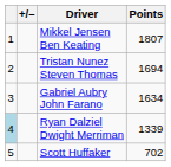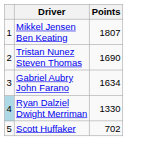- column: +/–
Tristan Nunez Steven Thomas | Points: 1694 -> 1690
Ryan Dalziel Dwight Merriman | Points: 1339 -> 1330
